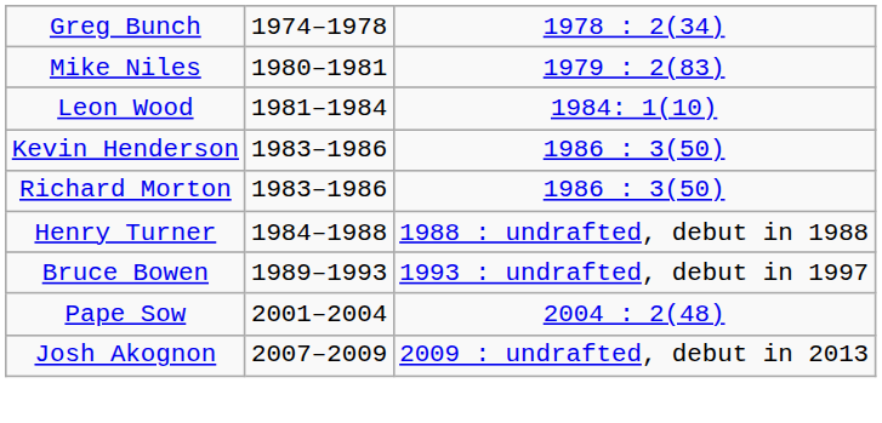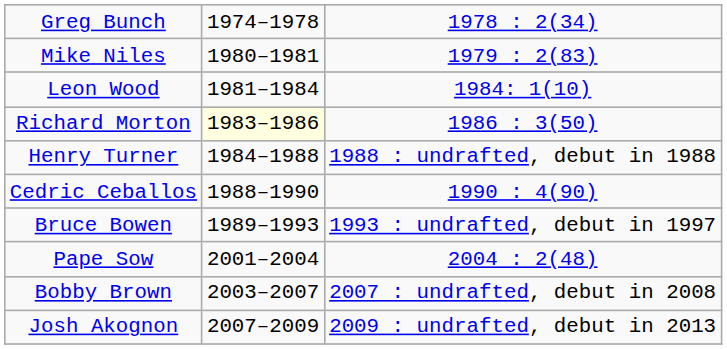- row: Kevin Henderson | 1983–1986 | 1986 : 3(50)
Richard Morton | column 2: no background -> lightyellow background
+ row: Cedric Ceballos | 1988–1990 | 1990 : 4(90)
+ row: Bobby Brown | 2003–2007 | 2007 : undrafted, debut in 2008
